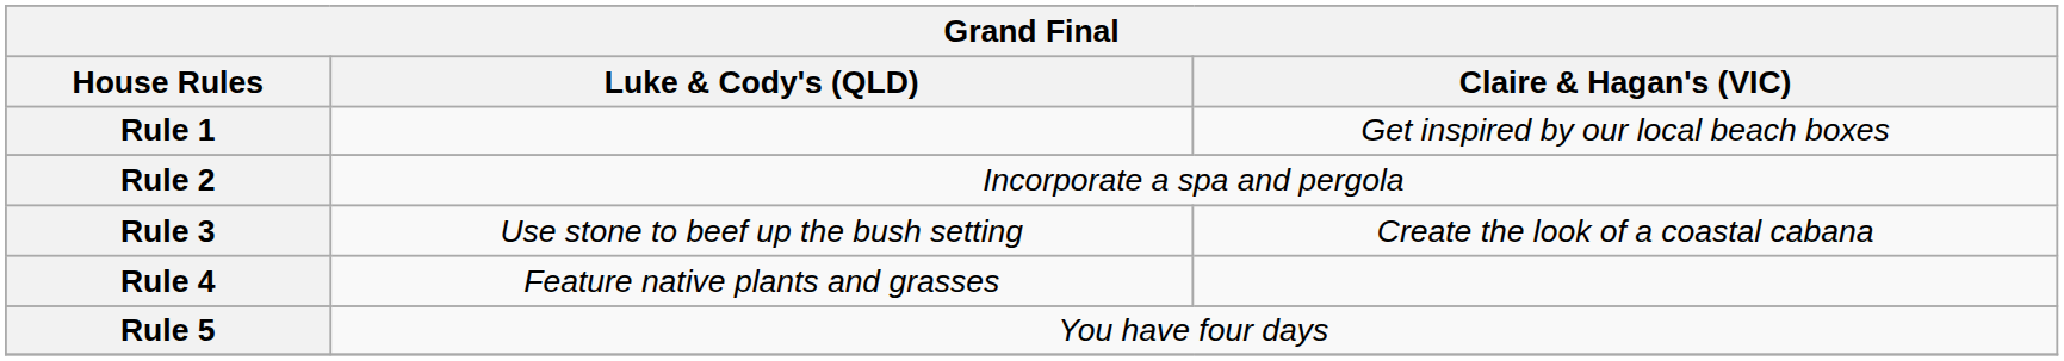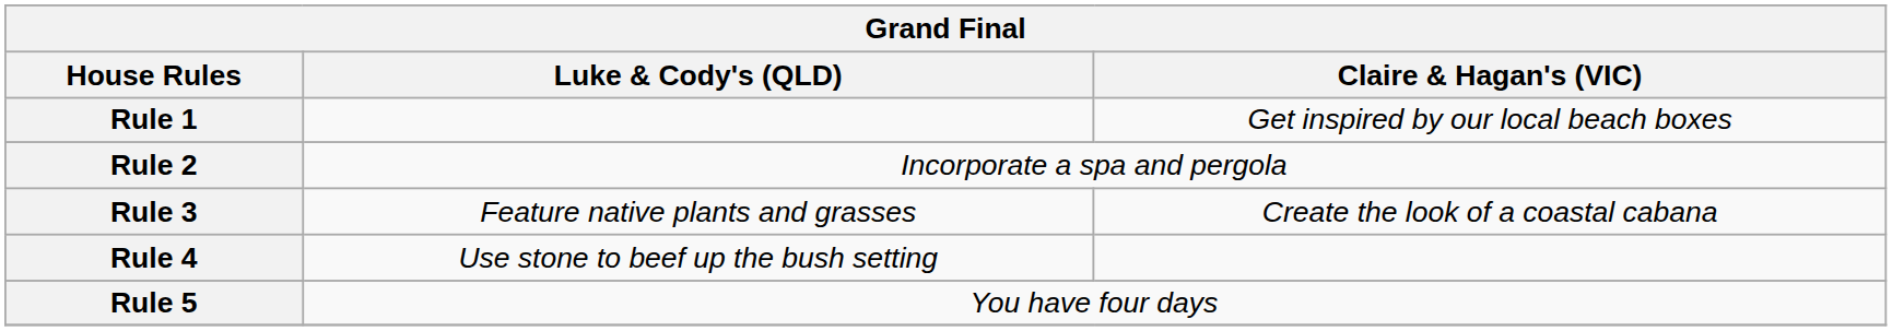Rule 3 | Luke & Cody's (QLD): Use stone to beef up the bush setting -> Feature native plants and grasses
Rule 4 | Luke & Cody's (QLD): Feature native plants and grasses -> Use stone to beef up the bush setting
